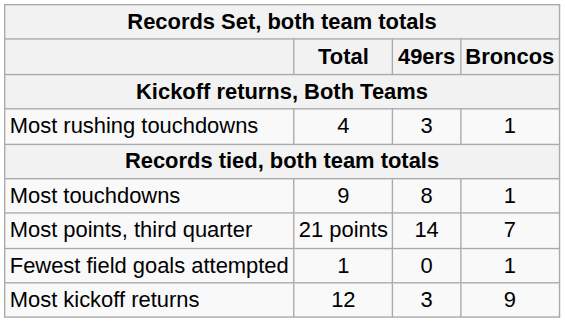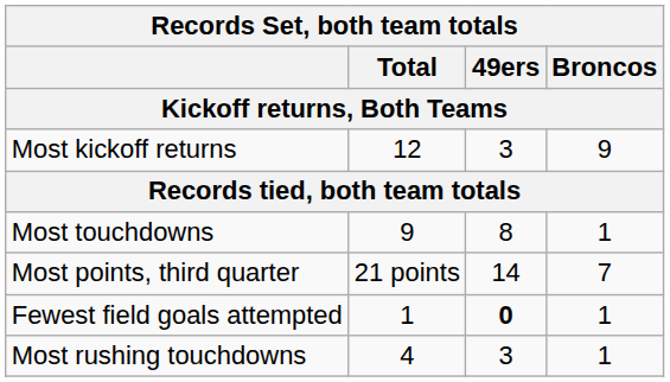rows swapped: Most kickoff returns <-> Most rushing touchdowns
Fewest field goals attempted | 49ers: normal -> bold
